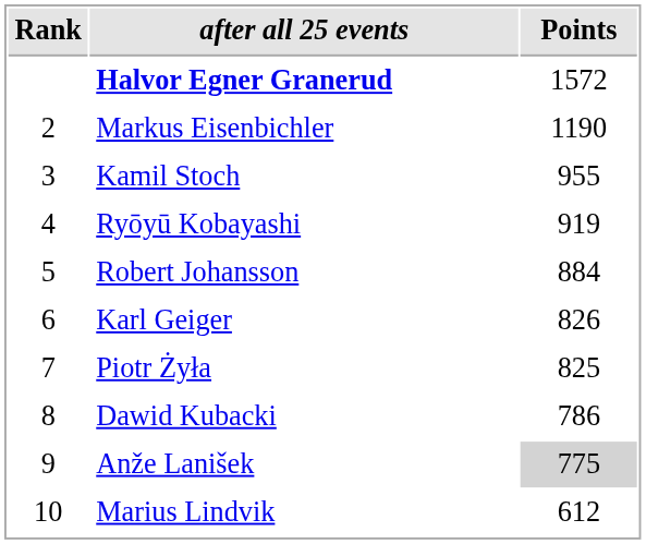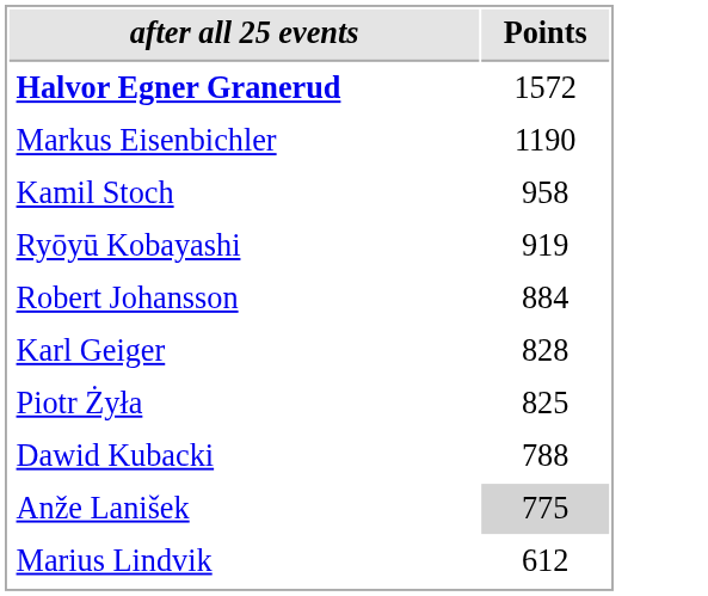- column: Rank | 2 | 3 | 4 | 5 | 6 | 7 | 8 | 9 | 10
Kamil Stoch | Points: 955 -> 958
Karl Geiger | Points: 826 -> 828
Dawid Kubacki | Points: 786 -> 788
